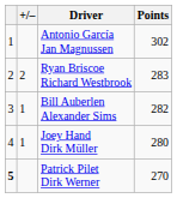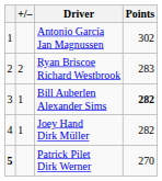Bill Auberlen Alexander Sims | Points: normal -> bold
Joey Hand Dirk Müller | Points: 280 -> 282
